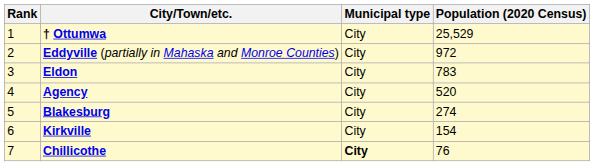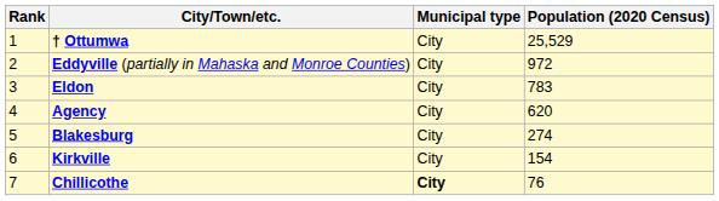Agency | Population (2020 Census): 520 -> 620
